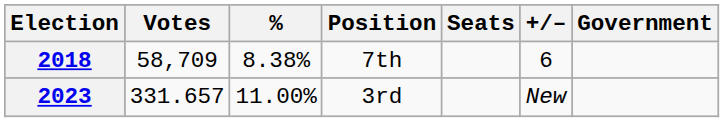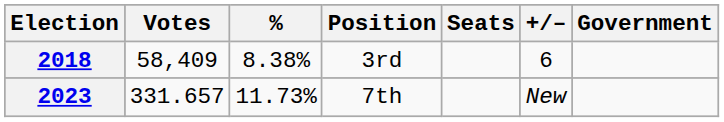2018 | Votes: 58,709 -> 58,409
2018 | Position: 7th -> 3rd
2023 | %: 11.00% -> 11.73%
2023 | Position: 3rd -> 7th
